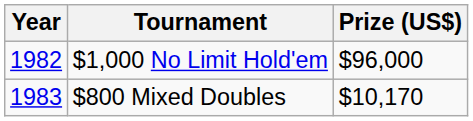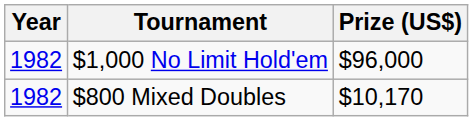$800 Mixed Doubles | Year: 1983 -> 1982
